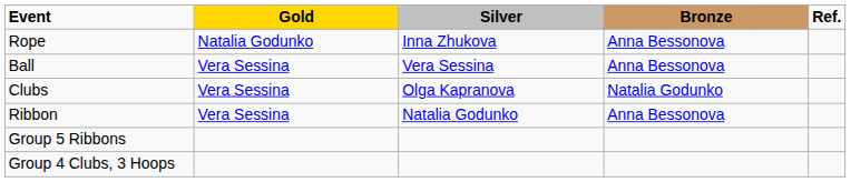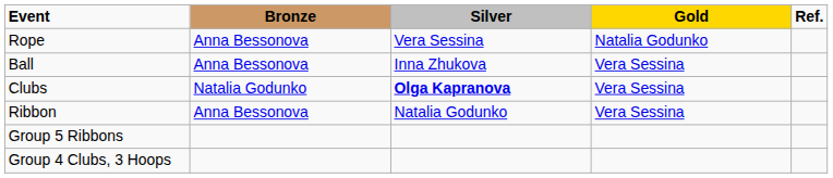columns swapped: Gold <-> Bronze
Rope | Silver: Inna Zhukova -> Vera Sessina
Ball | Silver: Vera Sessina -> Inna Zhukova
Clubs | Silver: normal -> bold
